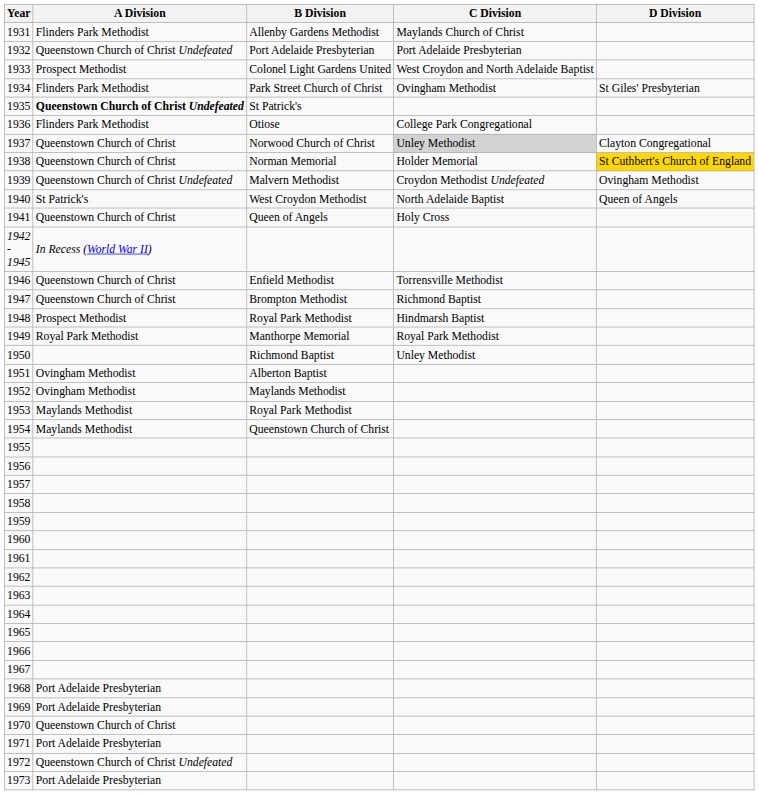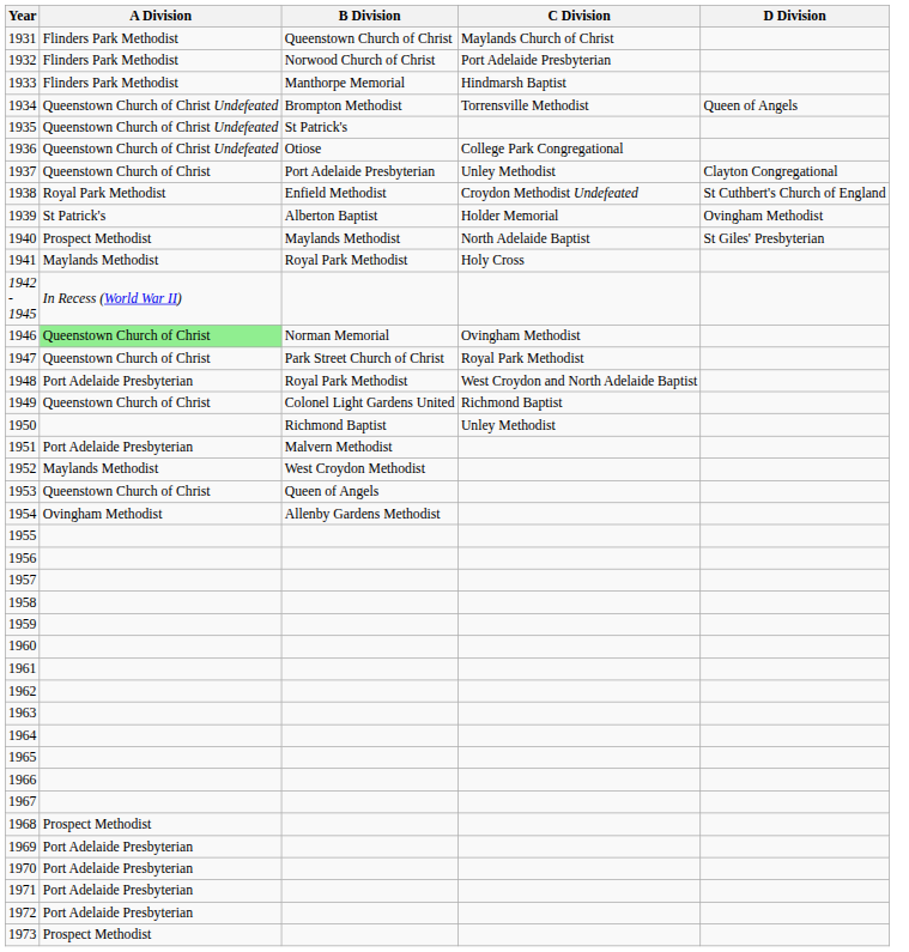1931 | B Division: Allenby Gardens Methodist -> Queenstown Church of Christ
1932 | A Division: Queenstown Church of Christ Undefeated -> Flinders Park Methodist
1932 | B Division: Port Adelaide Presbyterian -> Norwood Church of Christ
1933 | A Division: Prospect Methodist -> Flinders Park Methodist
1933 | B Division: Colonel Light Gardens United -> Manthorpe Memorial
1933 | C Division: West Croydon and North Adelaide Baptist -> Hindmarsh Baptist
1934 | A Division: Flinders Park Methodist -> Queenstown Church of Christ Undefeated
1934 | B Division: Park Street Church of Christ -> Brompton Methodist
1934 | C Division: Ovingham Methodist -> Torrensville Methodist
1934 | D Division: St Giles' Presbyterian -> Queen of Angels
1935 | A Division: bold -> normal
1936 | A Division: Flinders Park Methodist -> Queenstown Church of Christ Undefeated
1937 | B Division: Norwood Church of Christ -> Port Adelaide Presbyterian
1937 | C Division: lightgrey background -> no background
1938 | A Division: Queenstown Church of Christ -> Royal Park Methodist
1938 | B Division: Norman Memorial -> Enfield Methodist
1938 | C Division: Holder Memorial -> Croydon Methodist Undefeated
1938 | D Division: gold background -> no background
1939 | A Division: Queenstown Church of Christ Undefeated -> St Patrick's
1939 | B Division: Malvern Methodist -> Alberton Baptist
1939 | C Division: Croydon Methodist Undefeated -> Holder Memorial
1940 | A Division: St Patrick's -> Prospect Methodist
1940 | B Division: West Croydon Methodist -> Maylands Methodist
1940 | D Division: Queen of Angels -> St Giles' Presbyterian
1941 | A Division: Queenstown Church of Christ -> Maylands Methodist
1941 | B Division: Queen of Angels -> Royal Park Methodist
1946 | A Division: no background -> lightgreen background
1946 | B Division: Enfield Methodist -> Norman Memorial
1946 | C Division: Torrensville Methodist -> Ovingham Methodist
1947 | B Division: Brompton Methodist -> Park Street Church of Christ
1947 | C Division: Richmond Baptist -> Royal Park Methodist
1948 | A Division: Prospect Methodist -> Port Adelaide Presbyterian
1948 | C Division: Hindmarsh Baptist -> West Croydon and North Adelaide Baptist
1949 | A Division: Royal Park Methodist -> Queenstown Church of Christ
1949 | B Division: Manthorpe Memorial -> Colonel Light Gardens United
1949 | C Division: Royal Park Methodist -> Richmond Baptist
1951 | A Division: Ovingham Methodist -> Port Adelaide Presbyterian
1951 | B Division: Alberton Baptist -> Malvern Methodist
1952 | A Division: Ovingham Methodist -> Maylands Methodist
1952 | B Division: Maylands Methodist -> West Croydon Methodist
1953 | A Division: Maylands Methodist -> Queenstown Church of Christ
1953 | B Division: Royal Park Methodist -> Queen of Angels
1954 | A Division: Maylands Methodist -> Ovingham Methodist
1954 | B Division: Queenstown Church of Christ -> Allenby Gardens Methodist
1968 | A Division: Port Adelaide Presbyterian -> Prospect Methodist
1970 | A Division: Queenstown Church of Christ -> Port Adelaide Presbyterian
1972 | A Division: Queenstown Church of Christ Undefeated -> Port Adelaide Presbyterian
1973 | A Division: Port Adelaide Presbyterian -> Prospect Methodist
